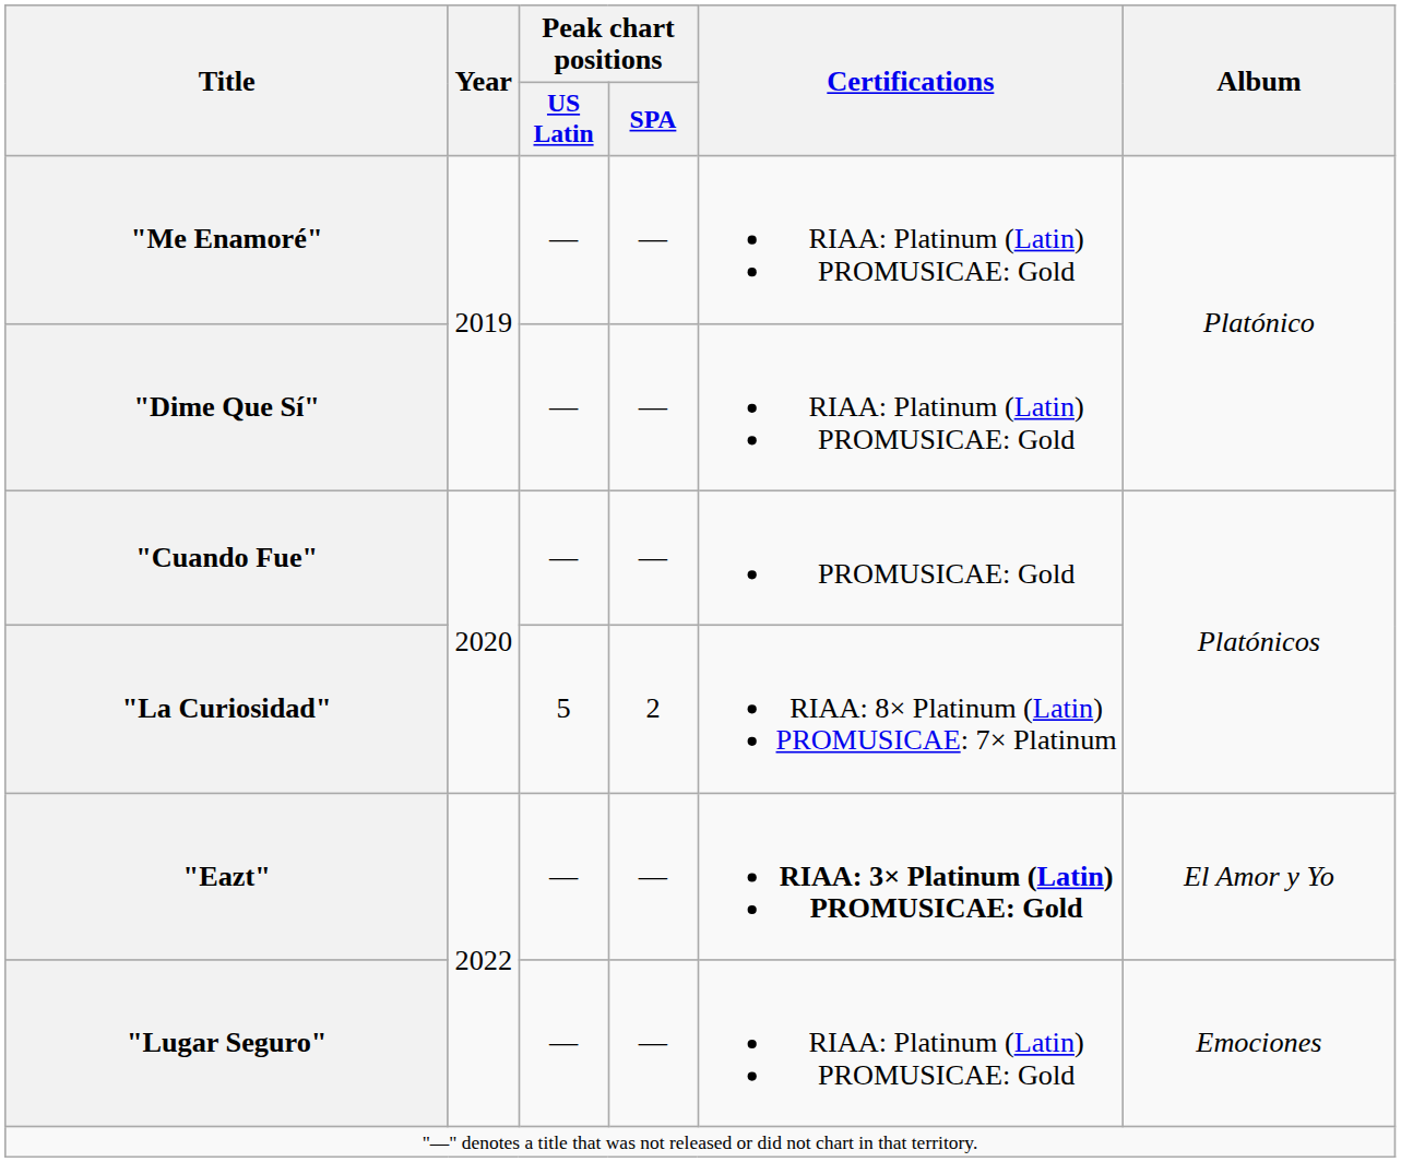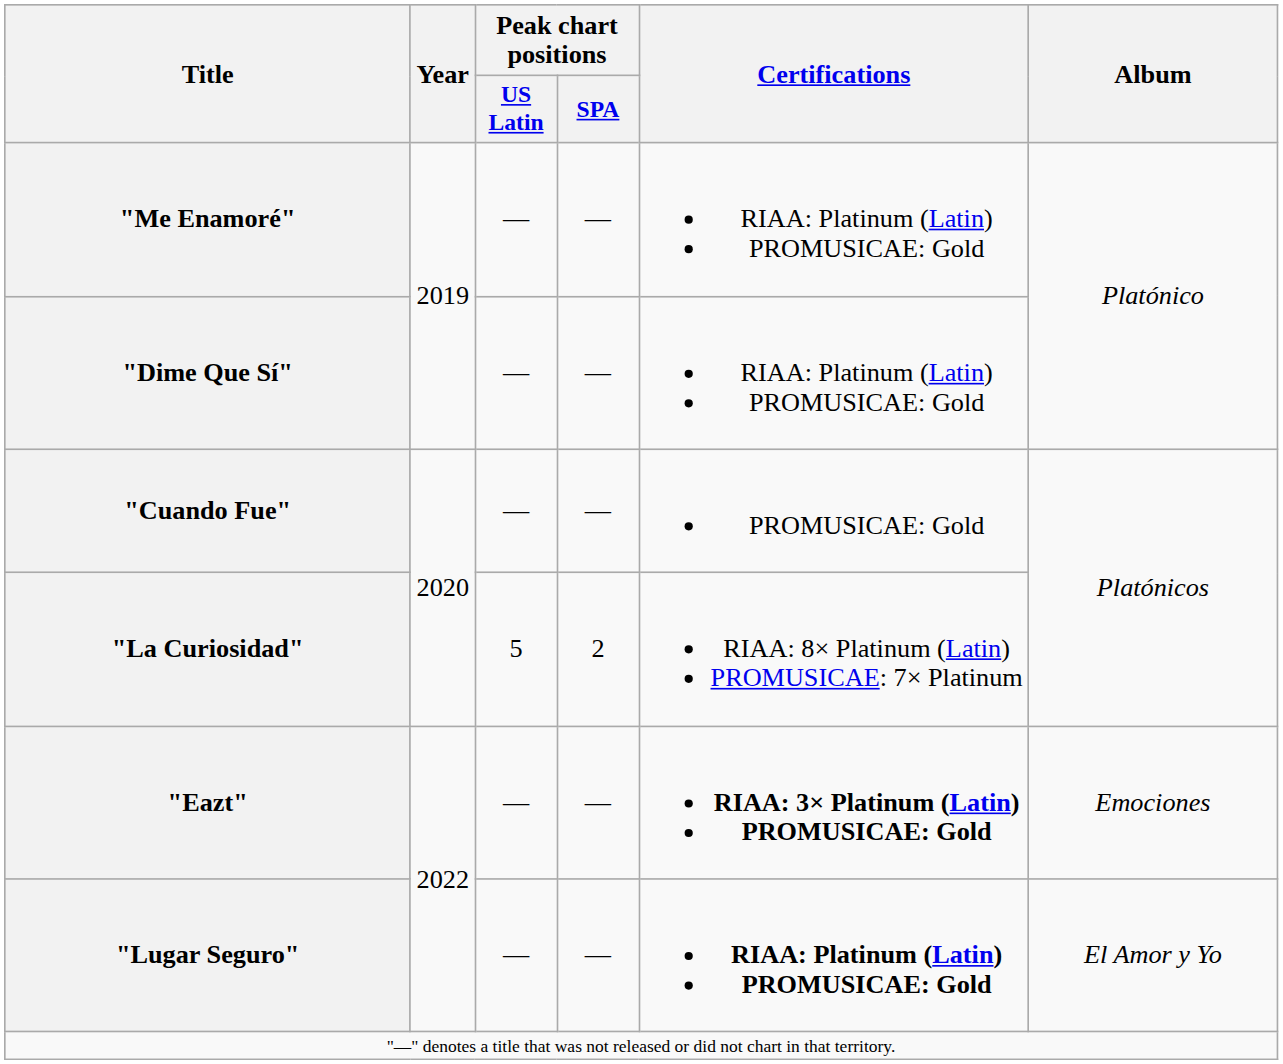"Eazt" | Album: El Amor y Yo -> Emociones
"Lugar Seguro" | Certifications: normal -> bold
"Lugar Seguro" | Album: Emociones -> El Amor y Yo
